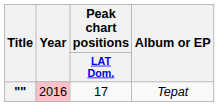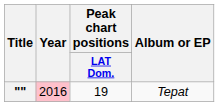"" | Peak chart positions / LAT Dom.: 17 -> 19
